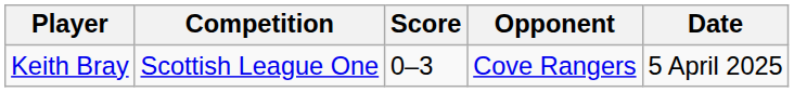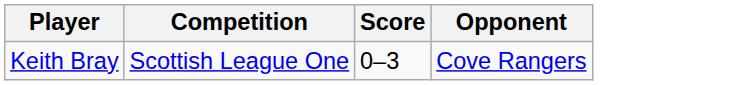- column: Date | 5 April 2025
